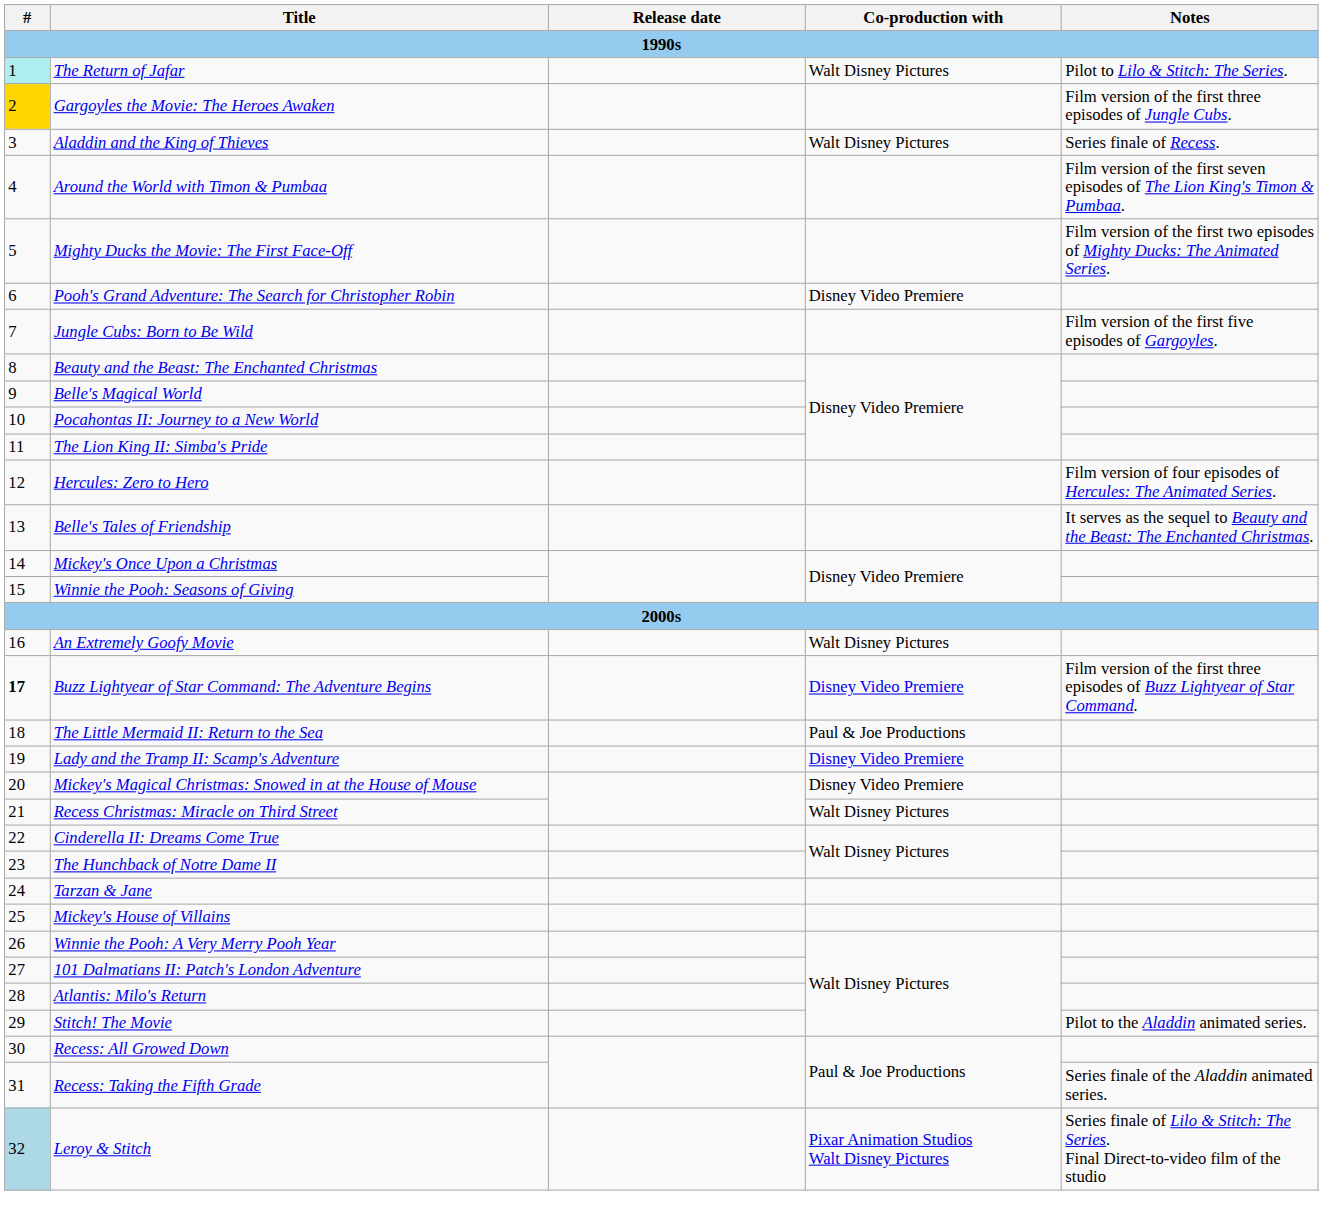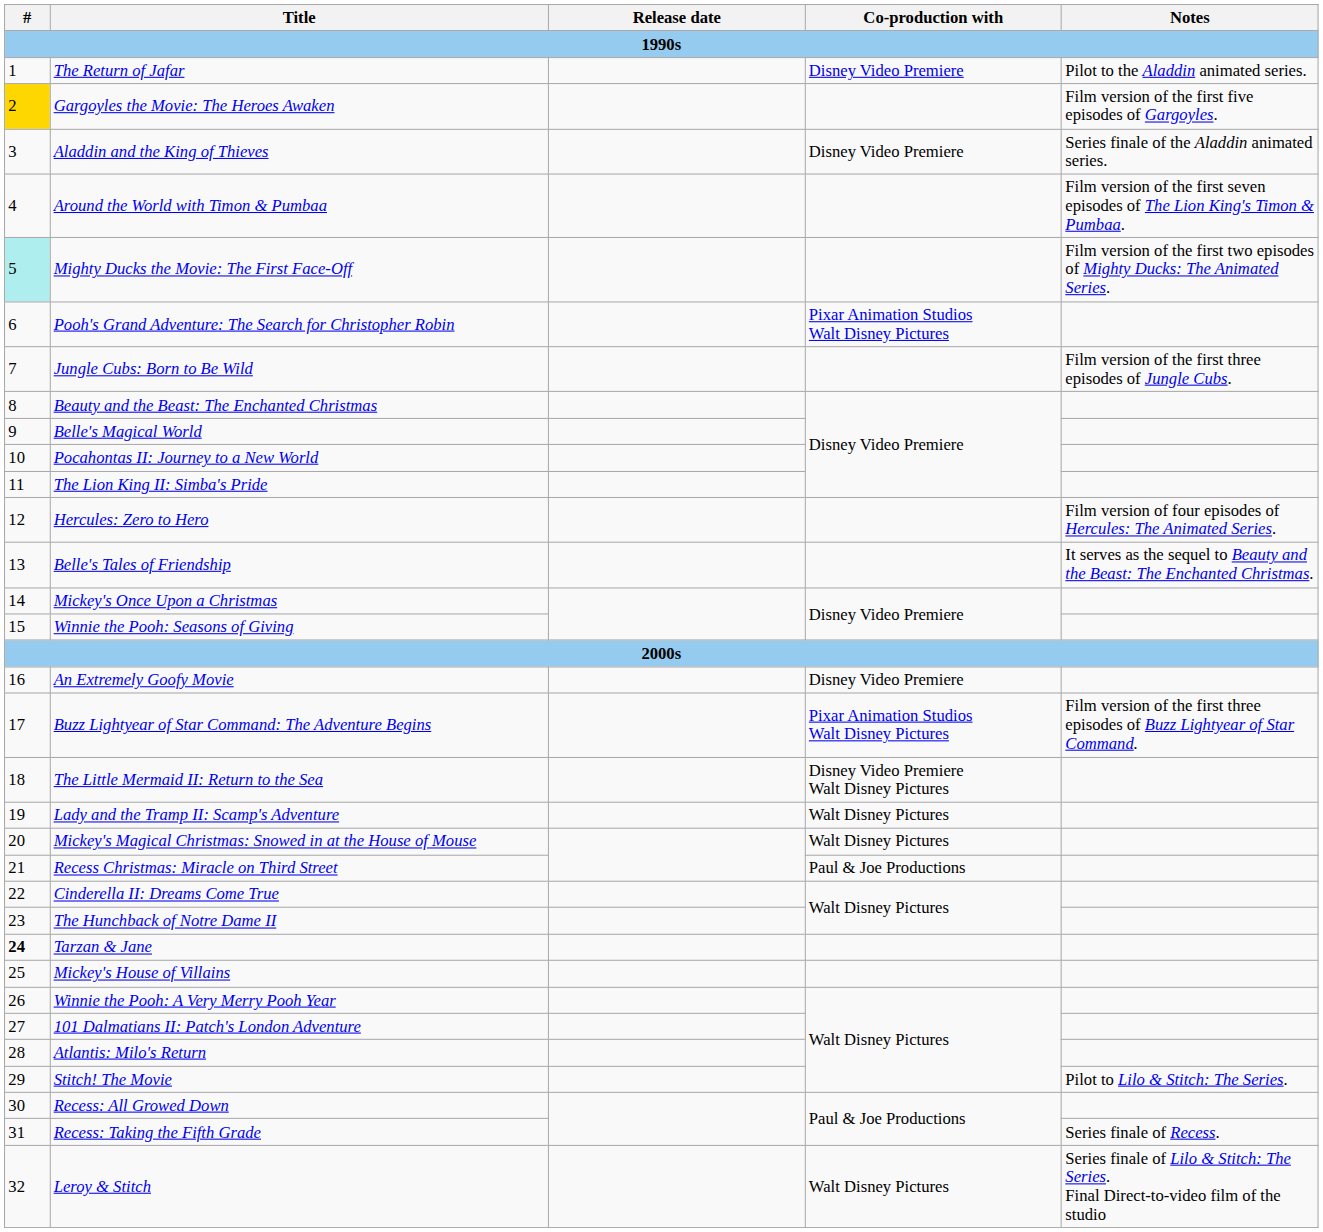The Return of Jafar | #: paleturquoise background -> no background
The Return of Jafar | Co-production with: Walt Disney Pictures -> Disney Video Premiere
The Return of Jafar | Notes: Pilot to Lilo & Stitch: The Series. -> Pilot to the Aladdin animated series.
Gargoyles the Movie: The Heroes Awaken | Notes: Film version of the first three episodes of Jungle Cubs. -> Film version of the first five episodes of Gargoyles.
Aladdin and the King of Thieves | Co-production with: Walt Disney Pictures -> Disney Video Premiere
Aladdin and the King of Thieves | Notes: Series finale of Recess. -> Series finale of the Aladdin animated series.
Mighty Ducks the Movie: The First Face-Off | #: no background -> paleturquoise background
Pooh's Grand Adventure: The Search for Christopher Robin | Co-production with: Disney Video Premiere -> Pixar Animation Studios Walt Disney Pictures
Jungle Cubs: Born to Be Wild | Notes: Film version of the first five episodes of Gargoyles. -> Film version of the first three episodes of Jungle Cubs.
An Extremely Goofy Movie | Co-production with: Walt Disney Pictures -> Disney Video Premiere
Buzz Lightyear of Star Command: The Adventure Begins | #: bold -> normal
Buzz Lightyear of Star Command: The Adventure Begins | Co-production with: Disney Video Premiere -> Pixar Animation Studios Walt Disney Pictures
The Little Mermaid II: Return to the Sea | Co-production with: Paul & Joe Productions -> Disney Video Premiere Walt Disney Pictures
Lady and the Tramp II: Scamp's Adventure | Co-production with: Disney Video Premiere -> Walt Disney Pictures
Mickey's Magical Christmas: Snowed in at the House of Mouse | Co-production with: Disney Video Premiere -> Walt Disney Pictures
Recess Christmas: Miracle on Third Street | Co-production with: Walt Disney Pictures -> Paul & Joe Productions
Tarzan & Jane | #: normal -> bold
Stitch! The Movie | Notes: Pilot to the Aladdin animated series. -> Pilot to Lilo & Stitch: The Series.
Recess: Taking the Fifth Grade | Notes: Series finale of the Aladdin animated series. -> Series finale of Recess.
Leroy & Stitch | #: lightblue background -> no background
Leroy & Stitch | Co-production with: Pixar Animation Studios Walt Disney Pictures -> Walt Disney Pictures
